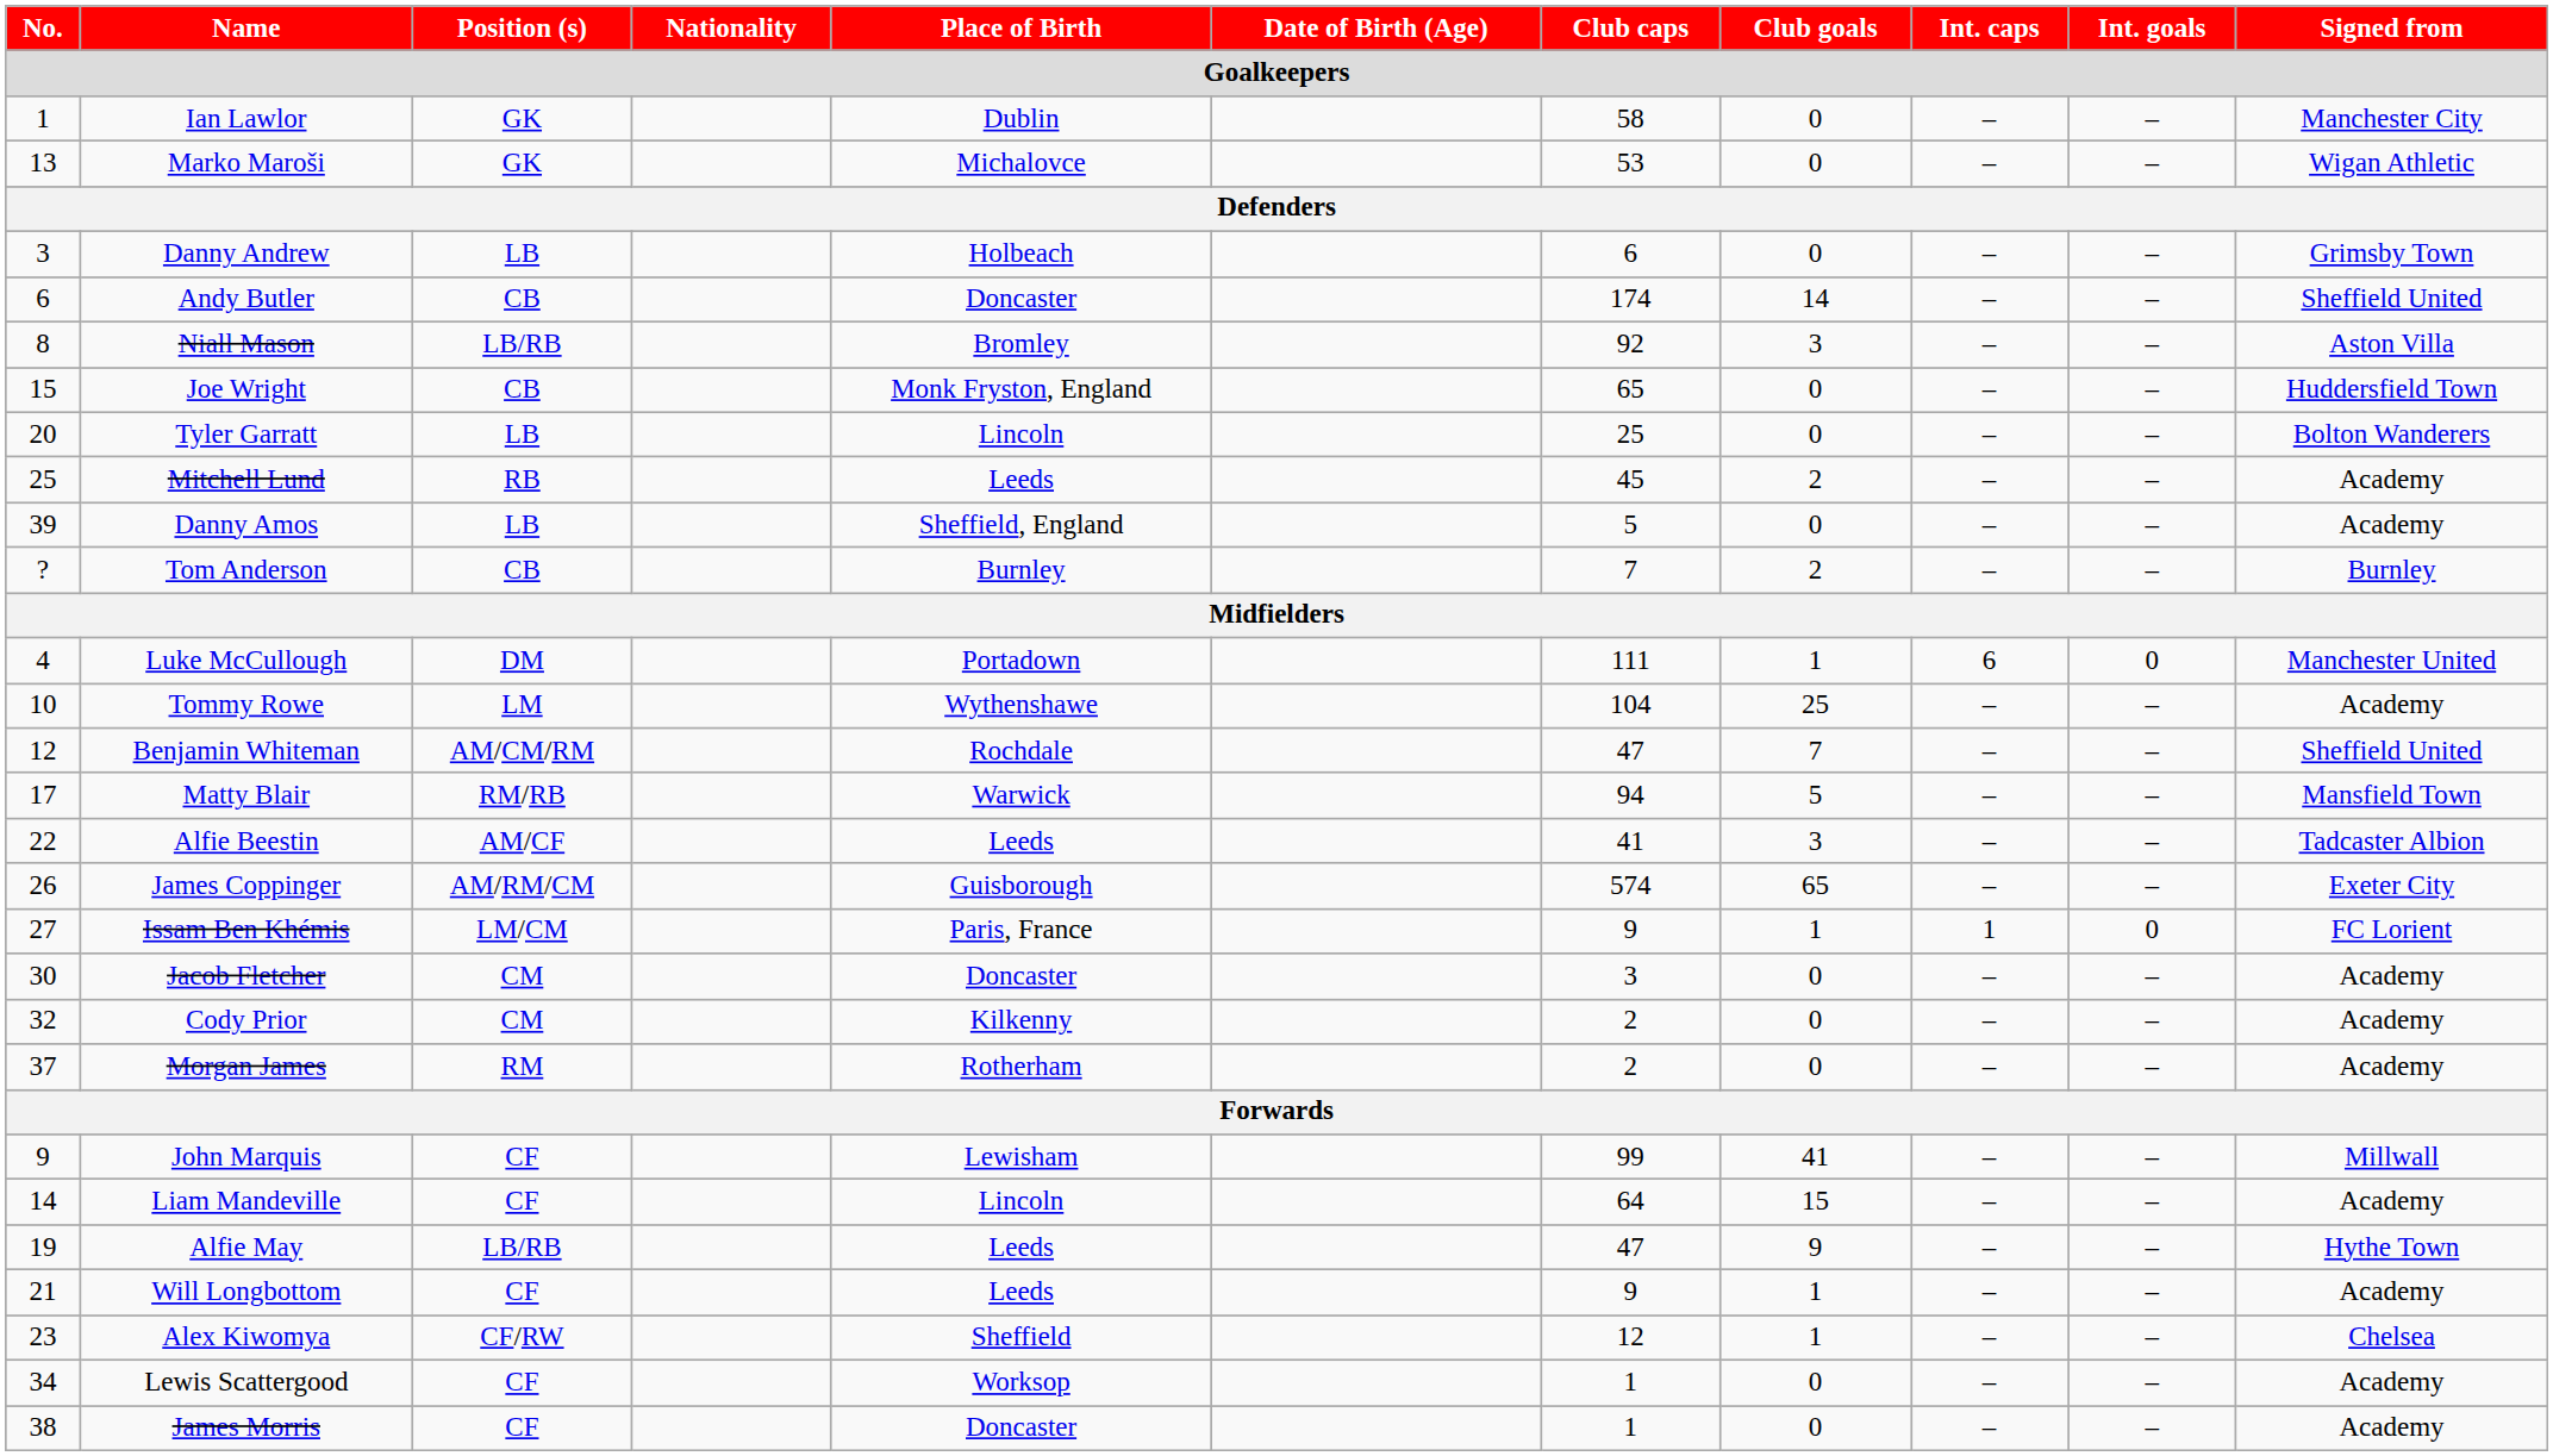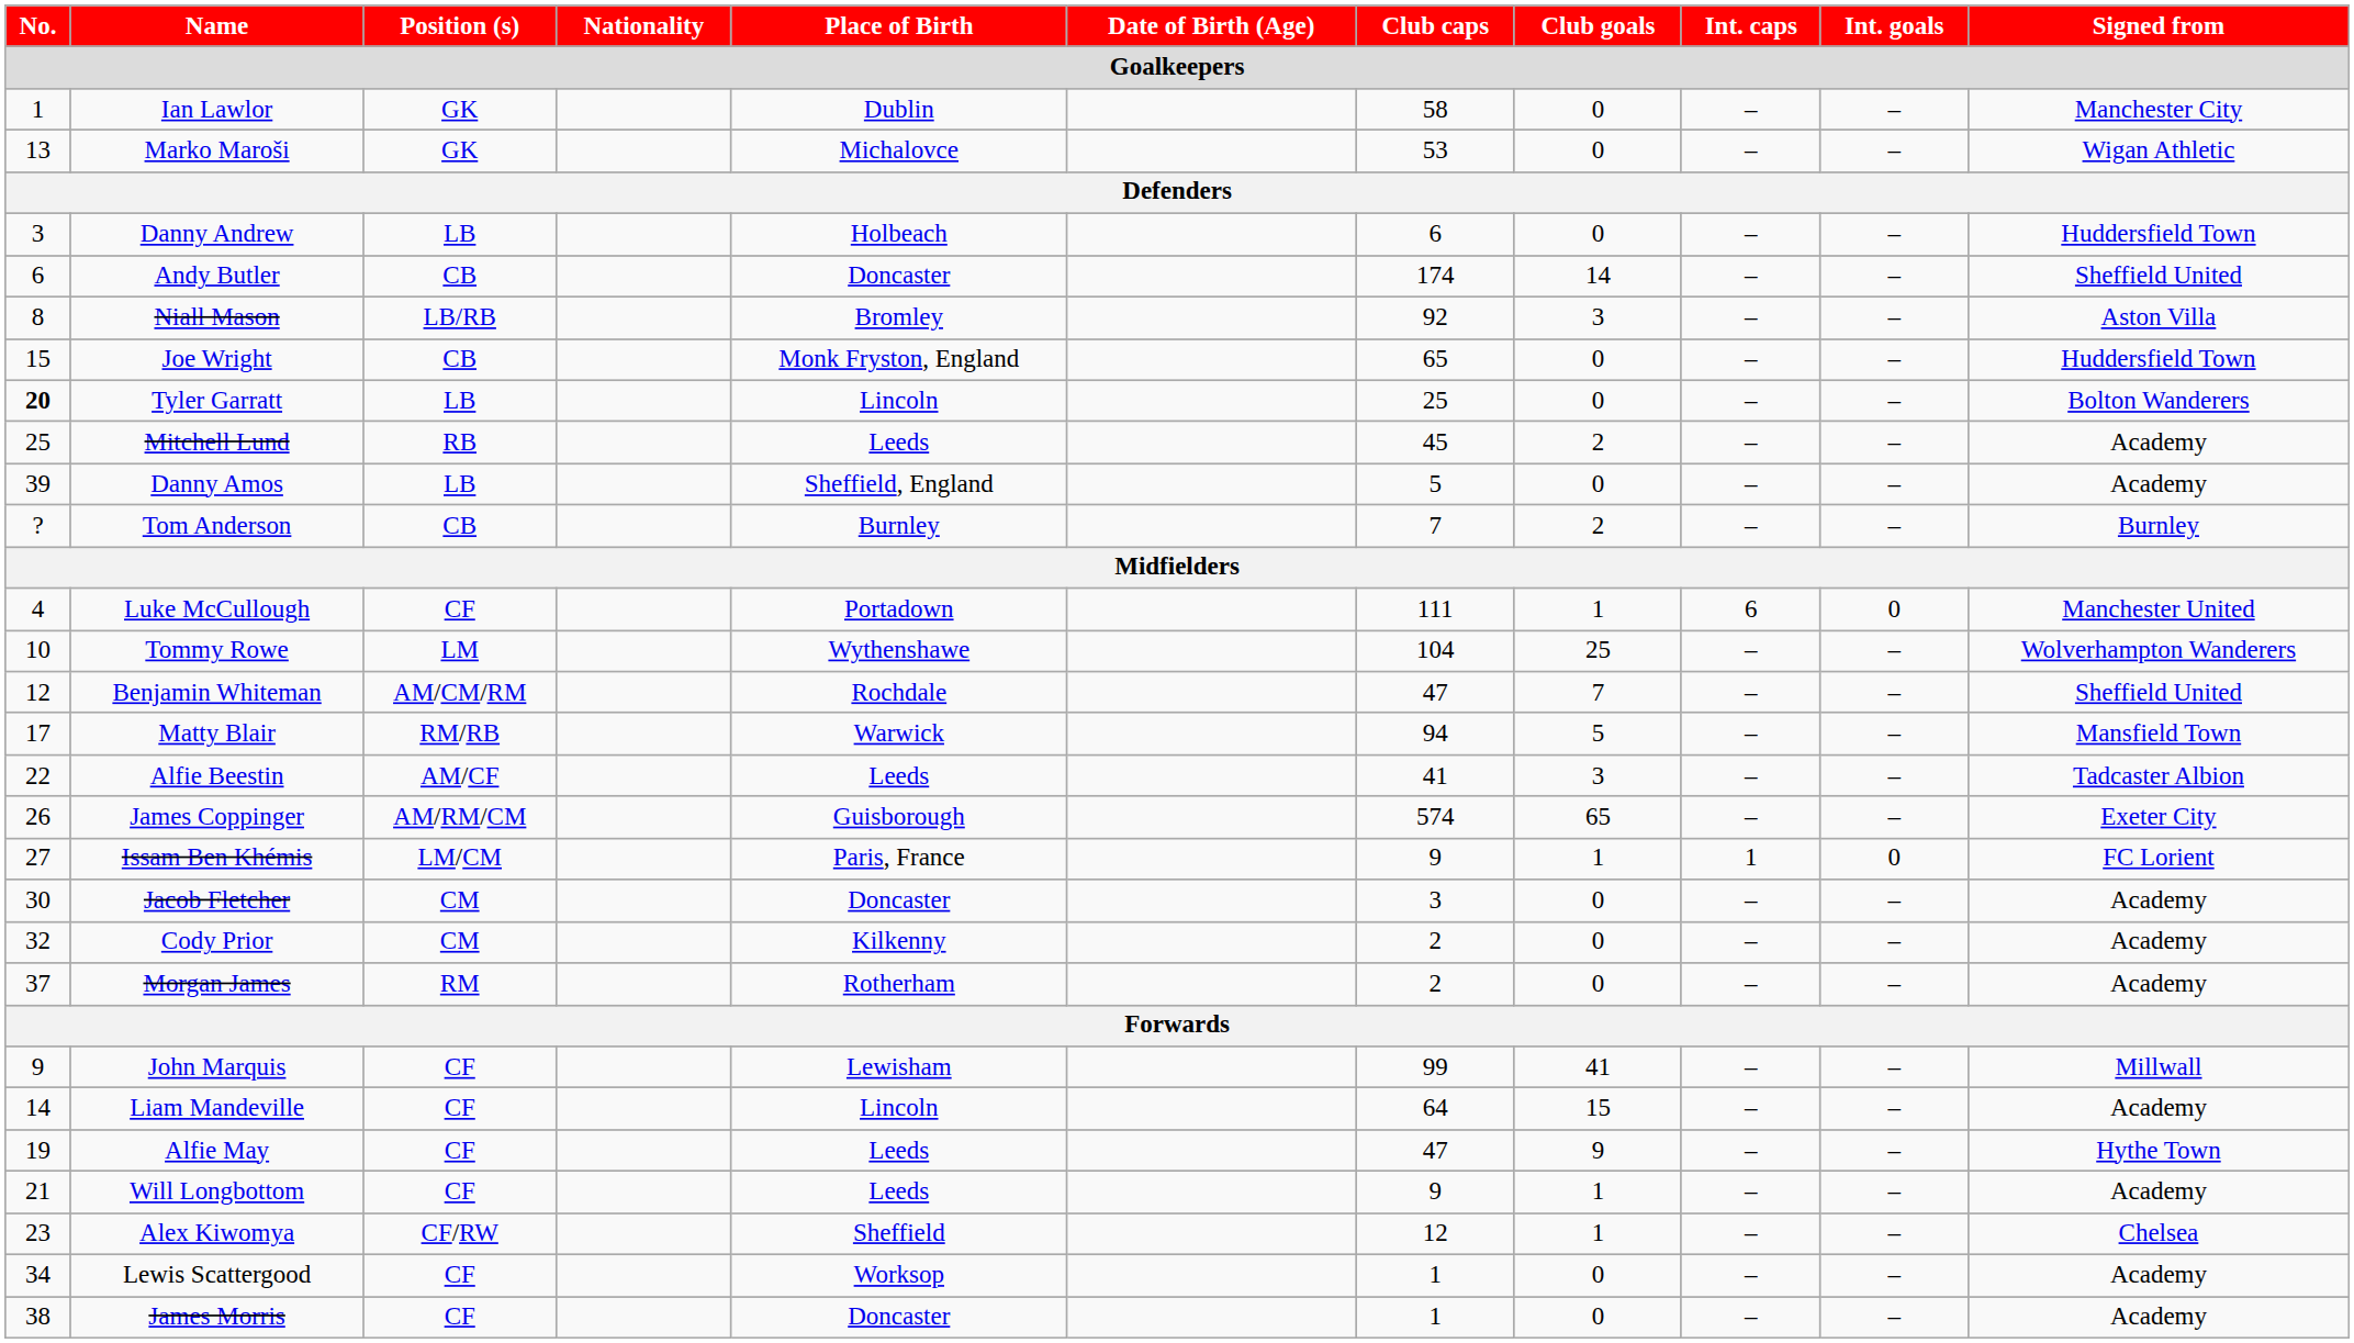Danny Andrew | Signed from: Grimsby Town -> Huddersfield Town
Tyler Garratt | No.: normal -> bold
Luke McCullough | Position (s): DM -> CF
Tommy Rowe | Signed from: Academy -> Wolverhampton Wanderers
Alfie May | Position (s): LB/RB -> CF
